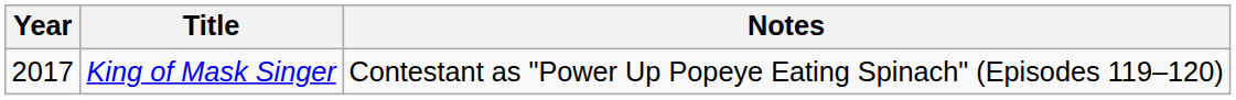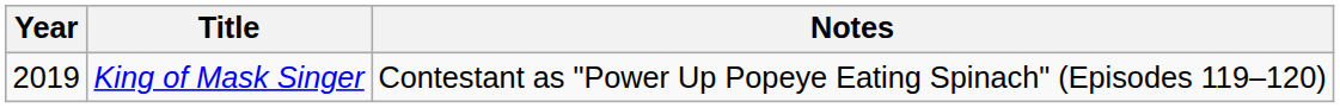King of Mask Singer | Year: 2017 -> 2019
